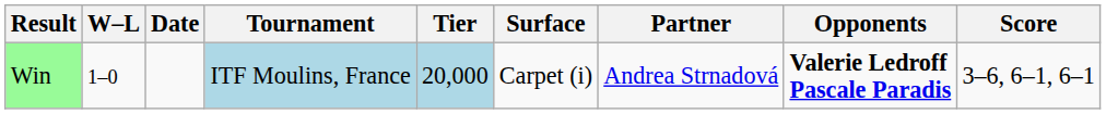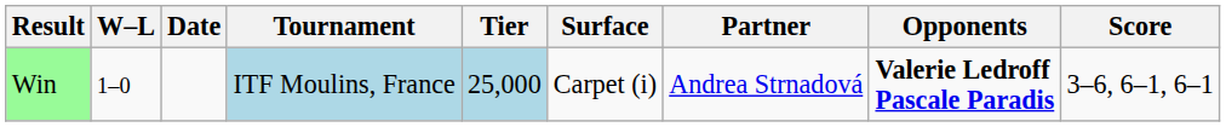Win | Tier: 20,000 -> 25,000
